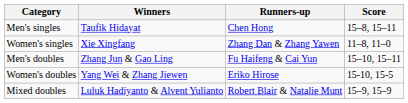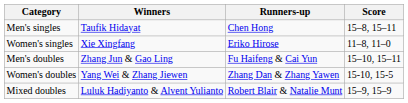Women's singles | Runners-up: Zhang Dan & Zhang Yawen -> Eriko Hirose
Women's doubles | Runners-up: Eriko Hirose -> Zhang Dan & Zhang Yawen
